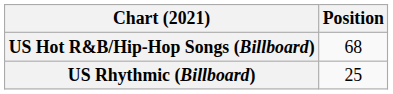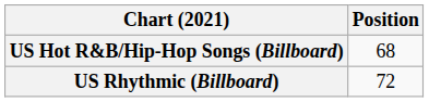US Rhythmic (Billboard) | Position: 25 -> 72
